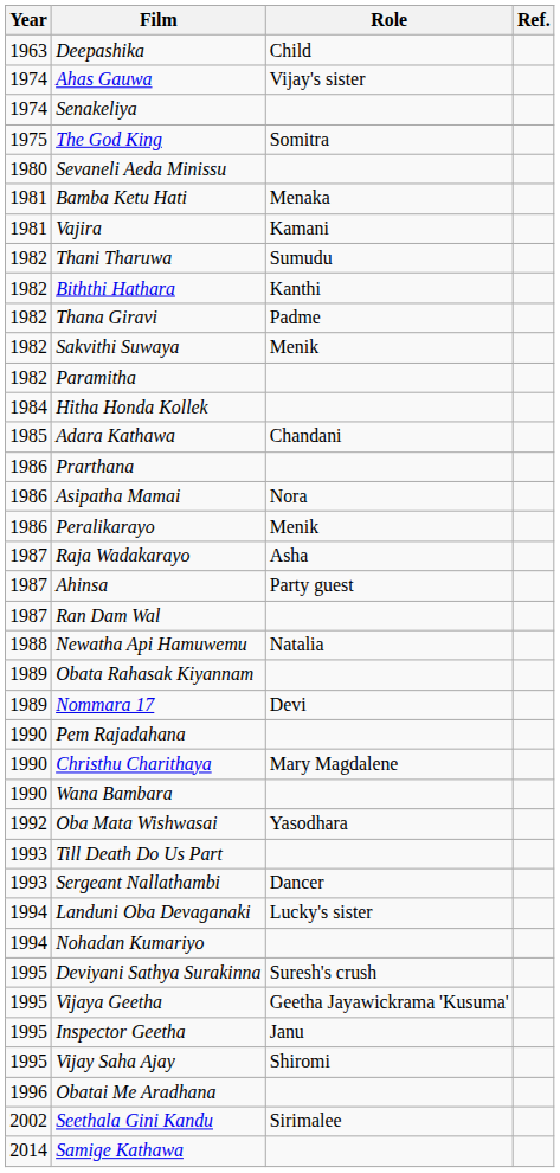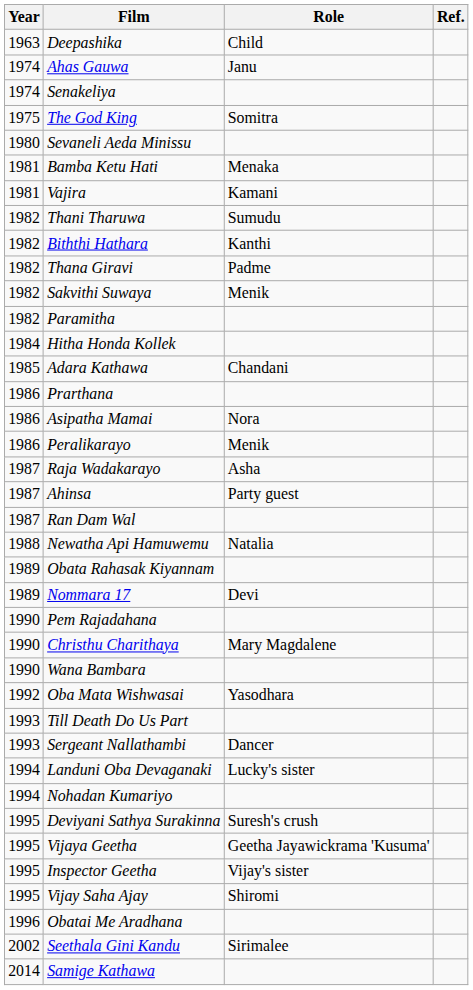Ahas Gauwa | Role: Vijay's sister -> Janu
Inspector Geetha | Role: Janu -> Vijay's sister
